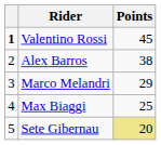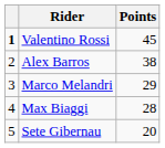Max Biaggi | Points: 25 -> 28
Sete Gibernau | Points: khaki background -> no background
